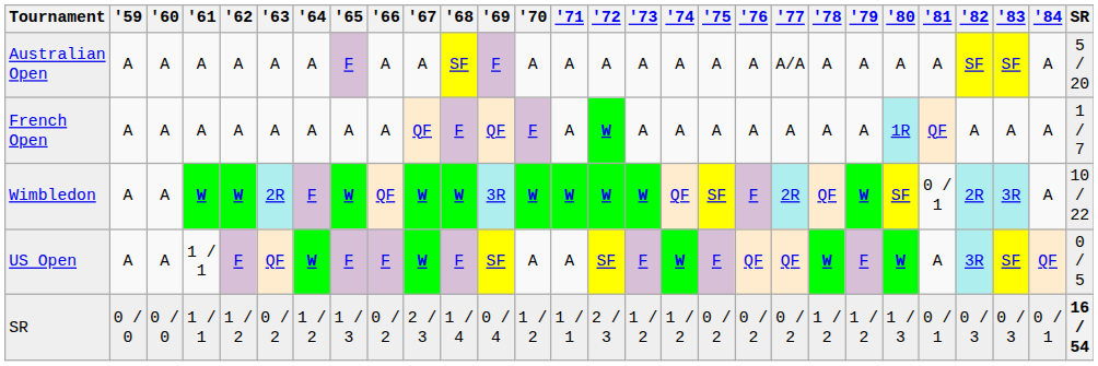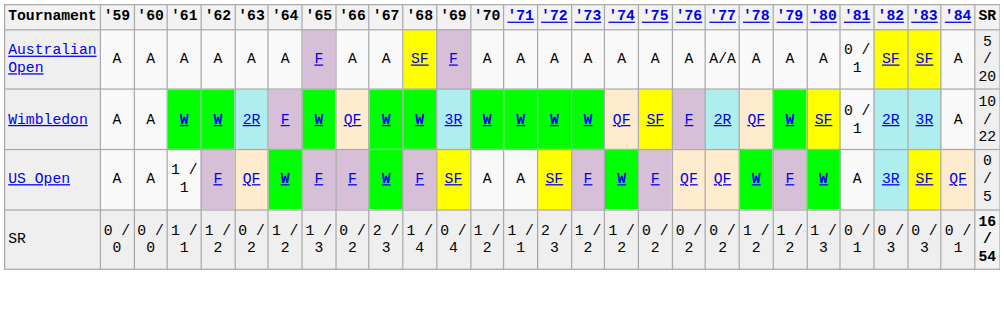Australian Open | '81: A -> 0 / 1
- row: French Open | A | A | A | A | A | A | A | A | QF | F | QF | F | A | W | A | A | A | A | A | A | A | 1R | QF | A | A | A | 1 / 7
